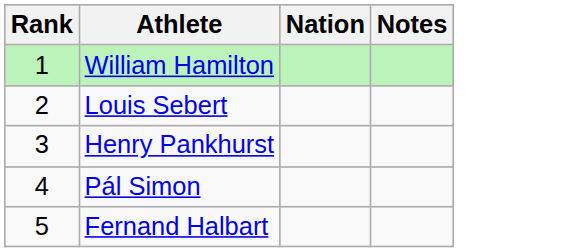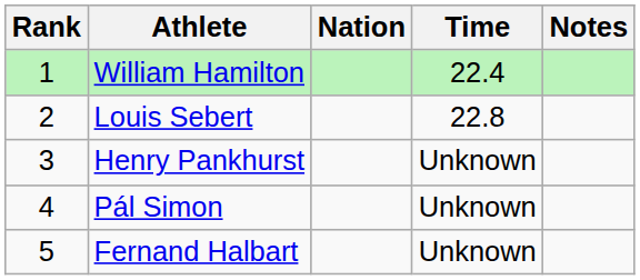+ column: Time | 22.4 | 22.8 | Unknown | Unknown | Unknown
